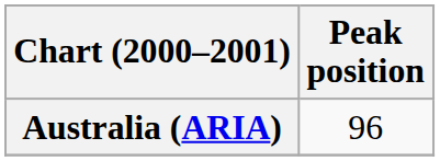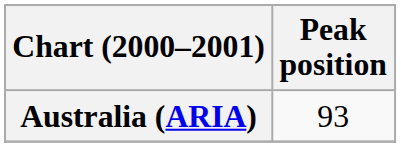Australia (ARIA) | Peak position: 96 -> 93
